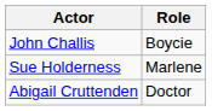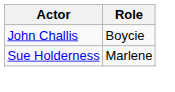- row: Abigail Cruttenden | Doctor
